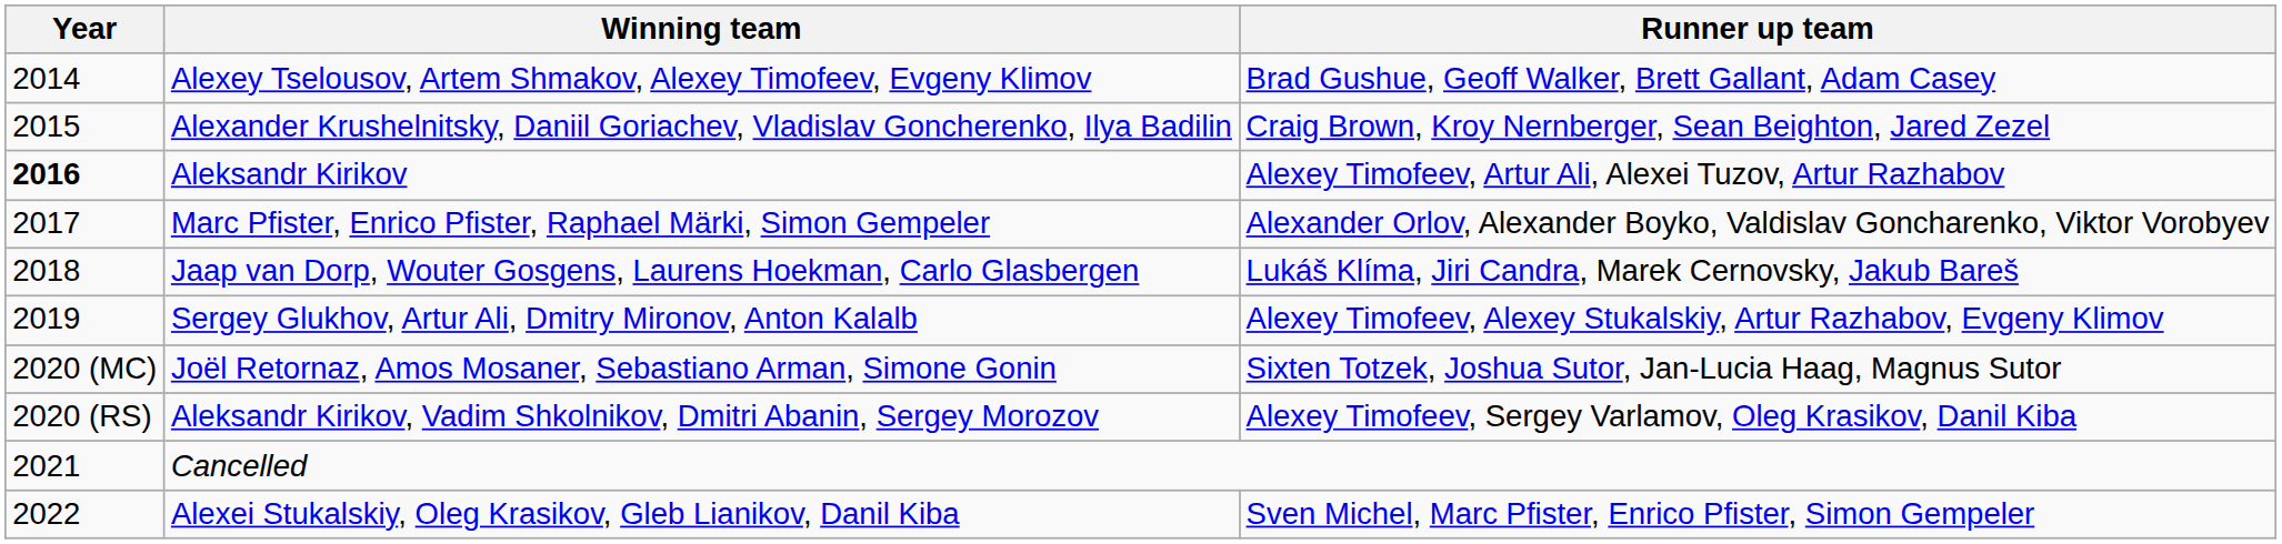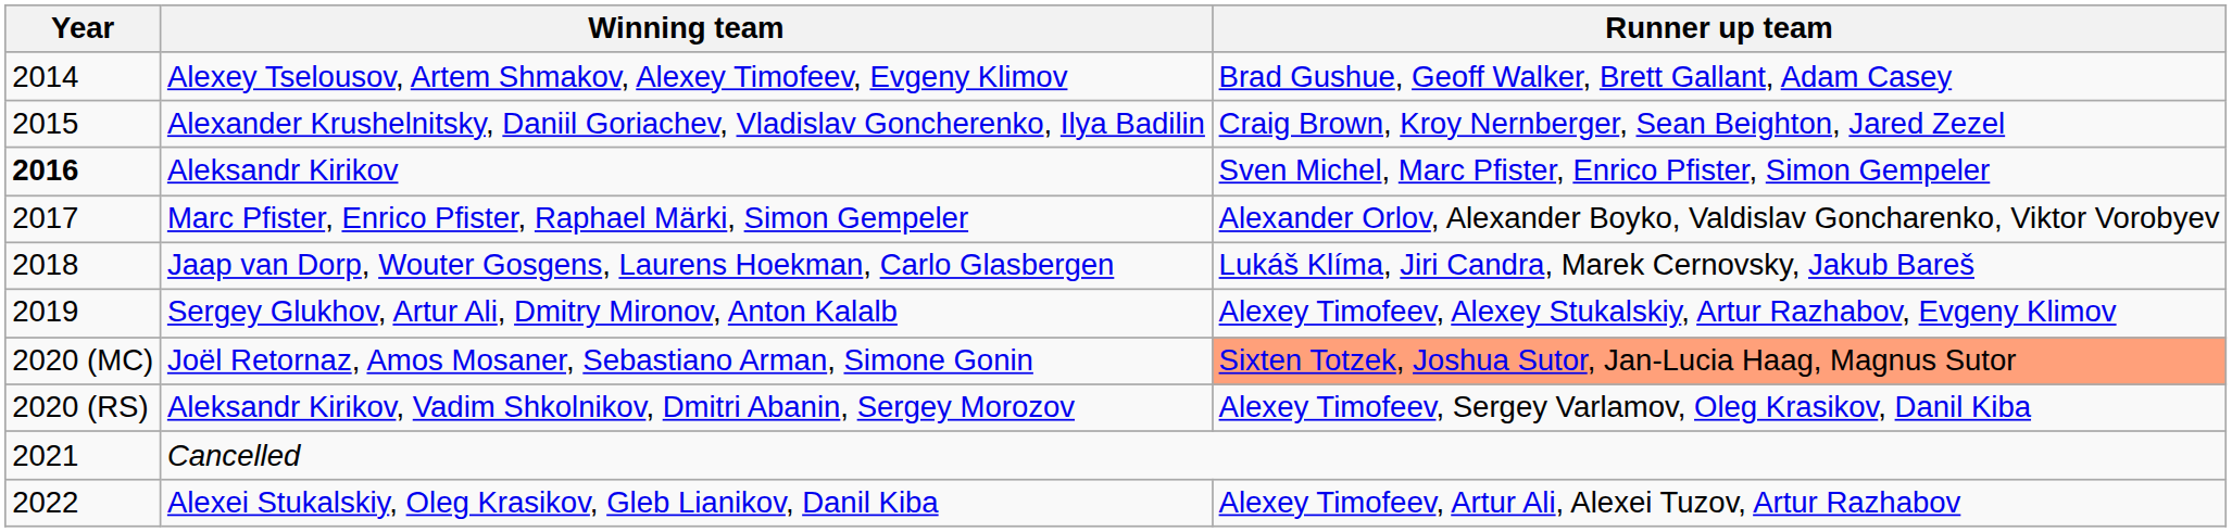Aleksandr Kirikov | Runner up team: Alexey Timofeev, Artur Ali, Alexei Tuzov, Artur Razhabov -> Sven Michel, Marc Pfister, Enrico Pfister, Simon Gempeler
Joël Retornaz, Amos Mosaner, Sebastiano Arman, Simone Gonin | Runner up team: no background -> lightsalmon background
Alexei Stukalskiy, Oleg Krasikov, Gleb Lianikov, Danil Kiba | Runner up team: Sven Michel, Marc Pfister, Enrico Pfister, Simon Gempeler -> Alexey Timofeev, Artur Ali, Alexei Tuzov, Artur Razhabov
